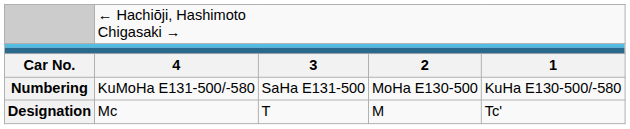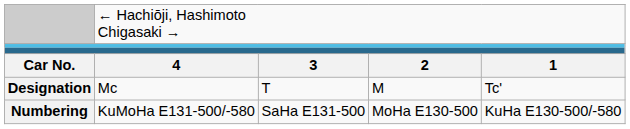rows swapped: Designation <-> Numbering
